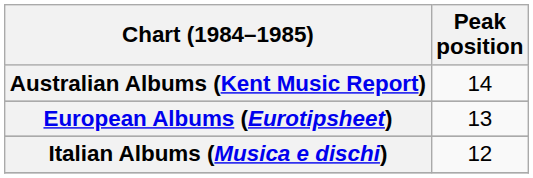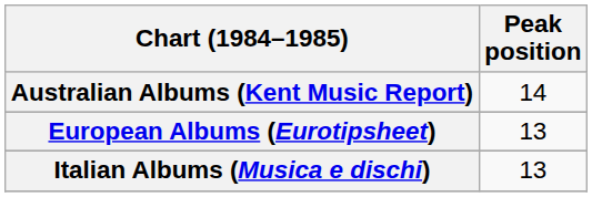Italian Albums (Musica e dischi) | Peak position: 12 -> 13
